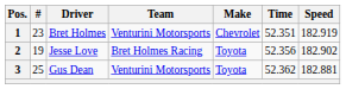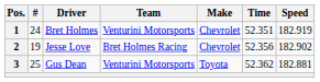1 | #: 23 -> 24
2 | Make: Toyota -> Chevrolet
